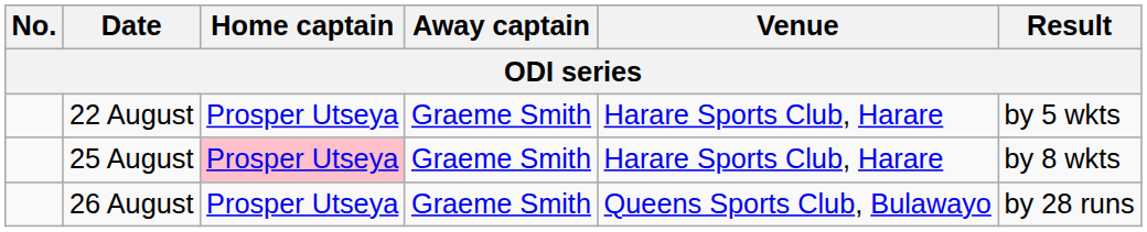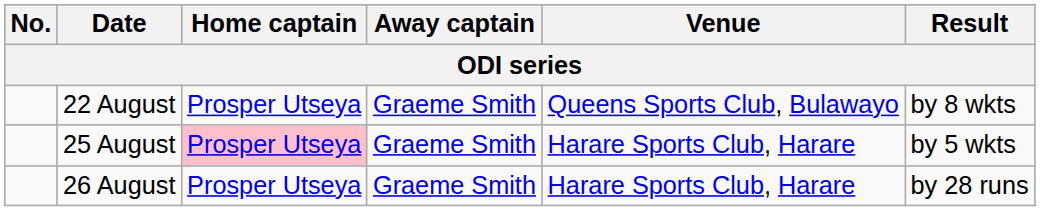22 August | Venue: Harare Sports Club, Harare -> Queens Sports Club, Bulawayo
22 August | Result: by 5 wkts -> by 8 wkts
25 August | Result: by 8 wkts -> by 5 wkts
26 August | Venue: Queens Sports Club, Bulawayo -> Harare Sports Club, Harare
